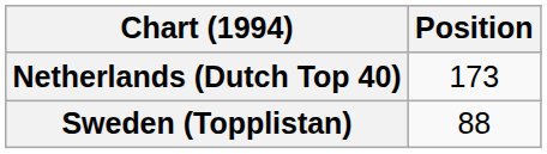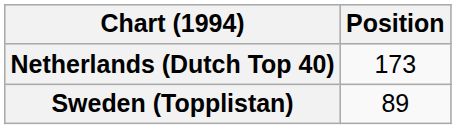Sweden (Topplistan) | Position: 88 -> 89
